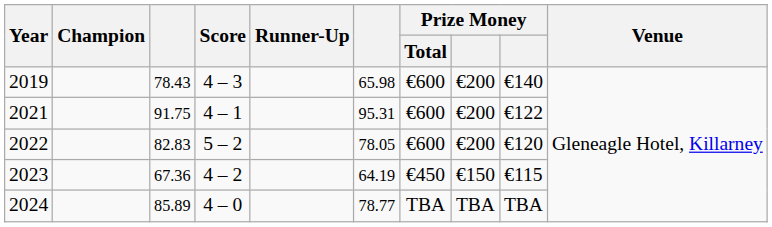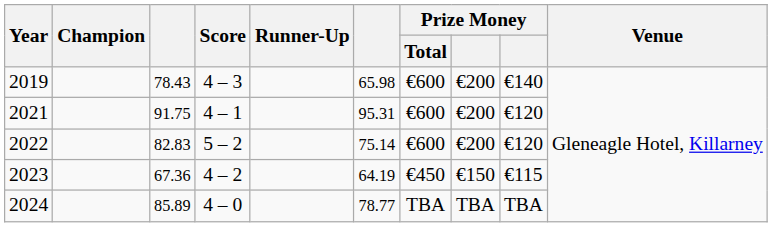2021 | column 9: €122 -> €120
2022 | column 6: 78.05 -> 75.14
